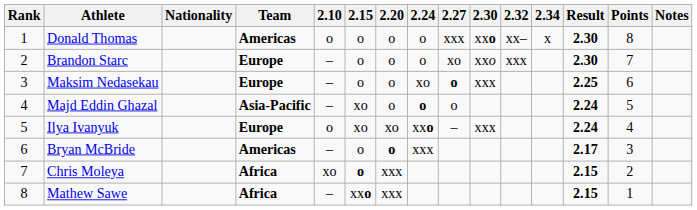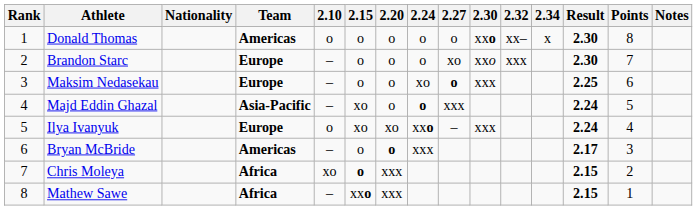Donald Thomas | 2.27: xxx -> o
Majd Eddin Ghazal | 2.27: o -> xxx
